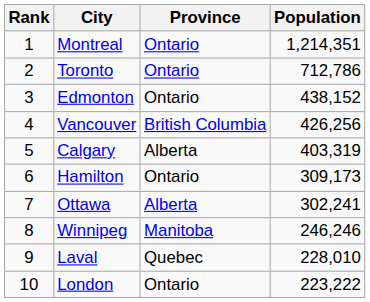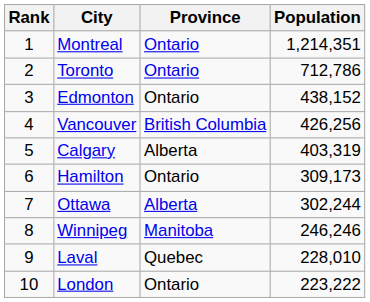Ottawa | Population: 302,241 -> 302,244
